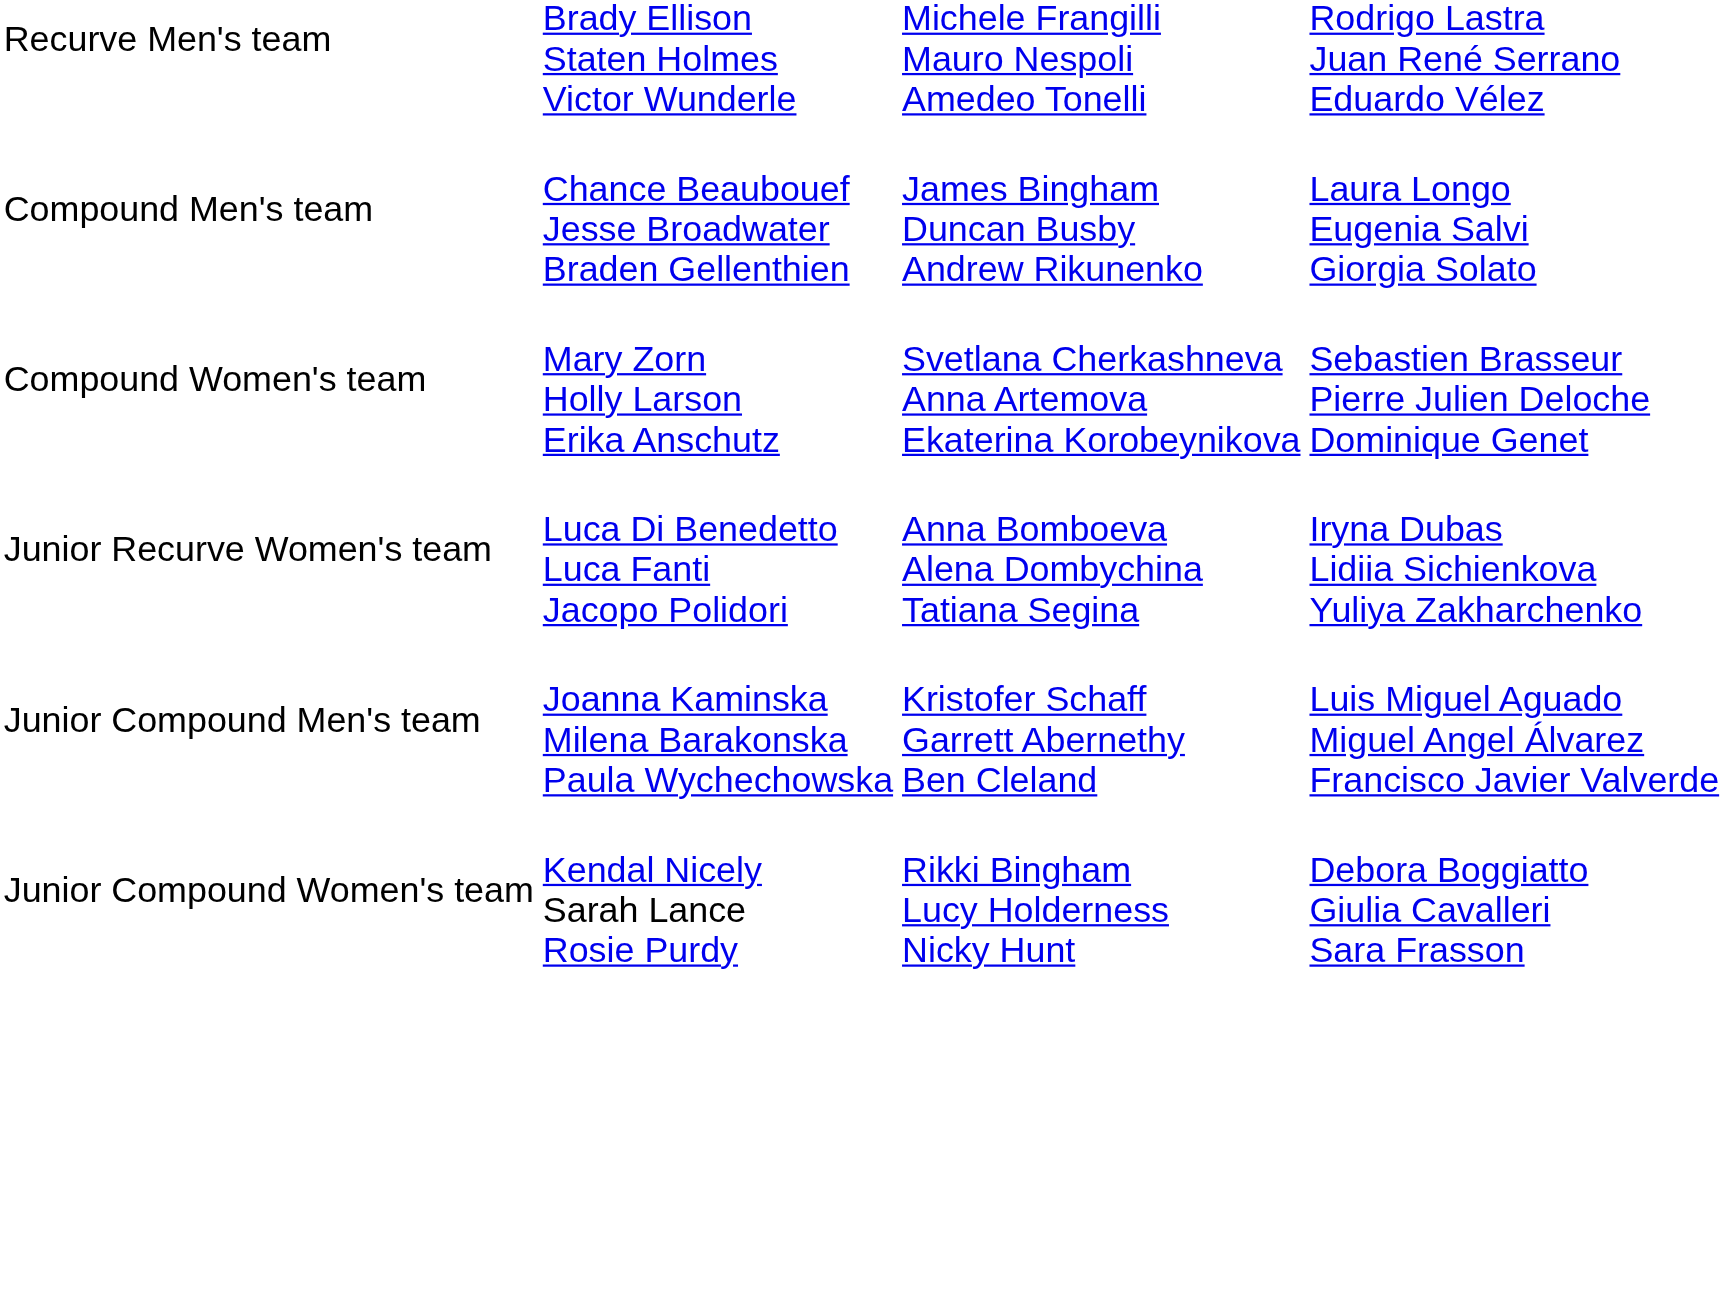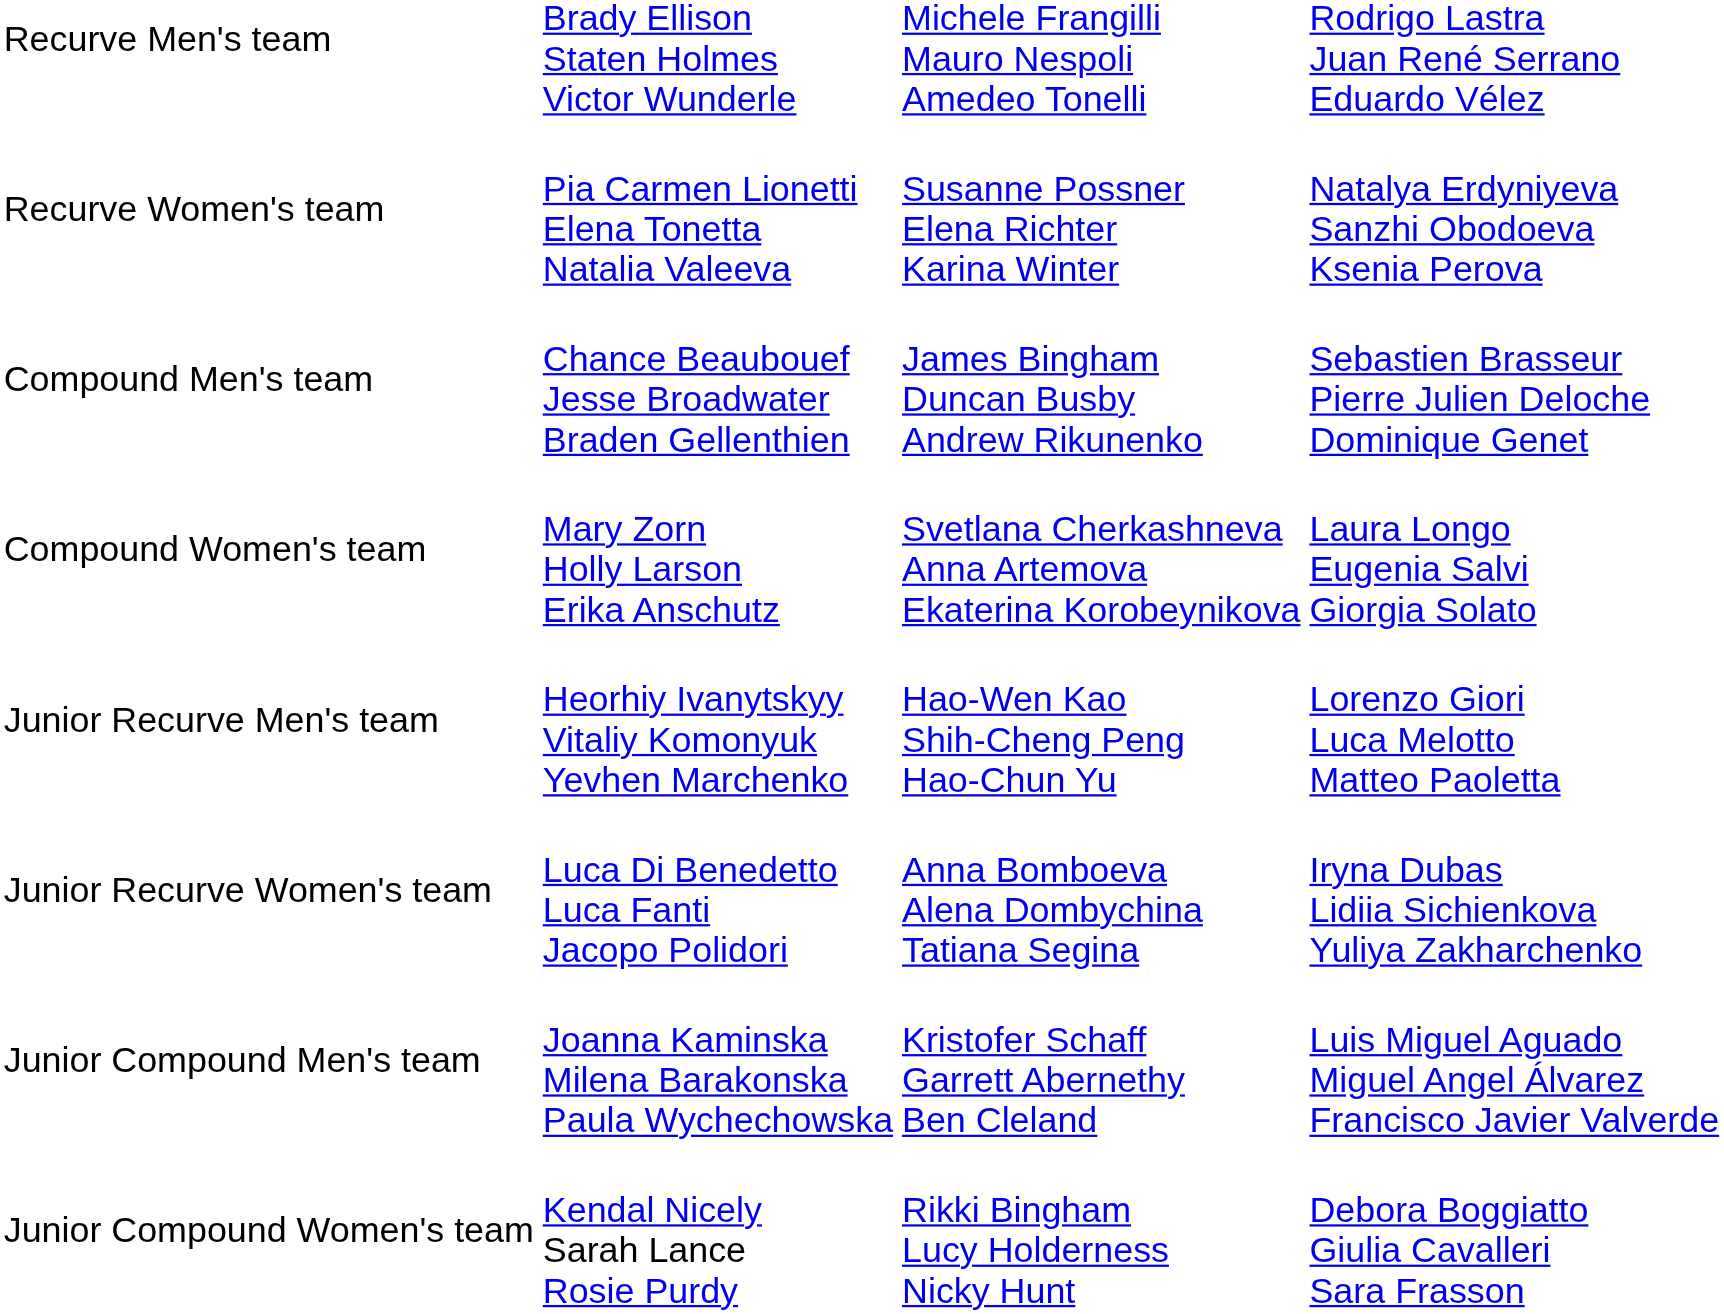+ row: Recurve Women's team | Pia Carmen Lionetti Elena Tonetta Natalia Valeeva | Susanne Possner Elena Richter Karina Winter | Natalya Erdyniyeva Sanzhi Obodoeva Ksenia Perova
Compound Men's team | column 4: Laura Longo Eugenia Salvi Giorgia Solato -> Sebastien Brasseur Pierre Julien Deloche Dominique Genet
Compound Women's team | column 4: Sebastien Brasseur Pierre Julien Deloche Dominique Genet -> Laura Longo Eugenia Salvi Giorgia Solato
+ row: Junior Recurve Men's team | Heorhiy Ivanytskyy Vitaliy Komonyuk Yevhen Marchenko | Hao-Wen Kao Shih-Cheng Peng Hao-Chun Yu | Lorenzo Giori Luca Melotto Matteo Paoletta
